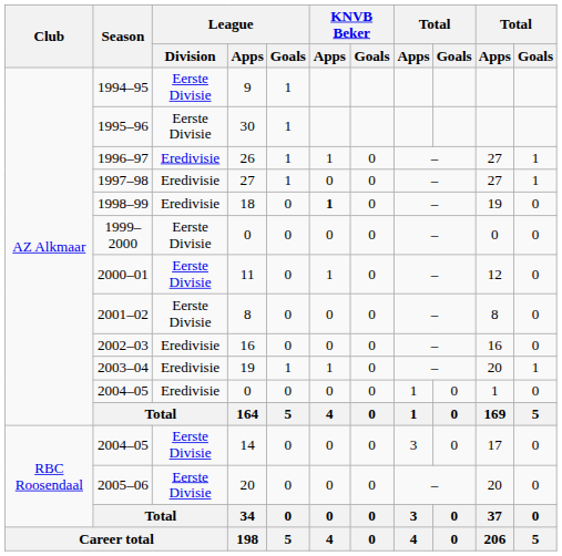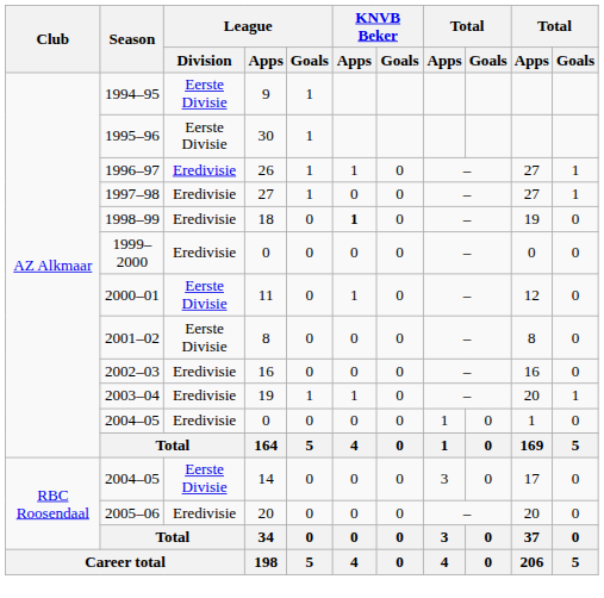1999–2000 | League / Division: Eerste Divisie -> Eredivisie
2005–06 | League / Division: Eerste Divisie -> Eredivisie
